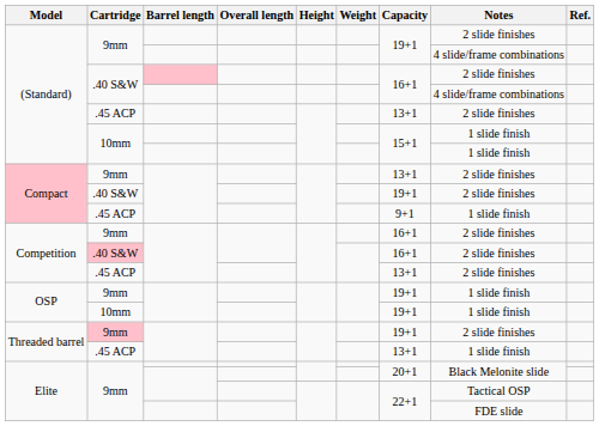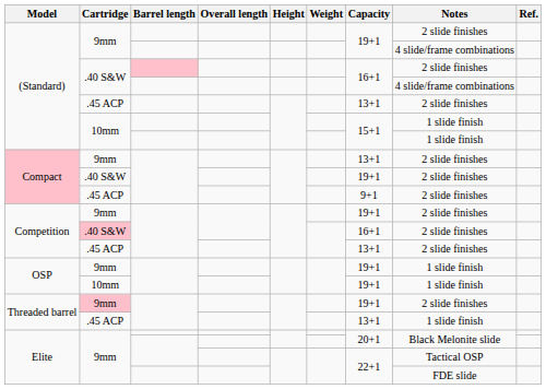Compact / .45 ACP | Notes: 1 slide finish -> 2 slide finishes
Competition / 9mm | Capacity: 16+1 -> 19+1
